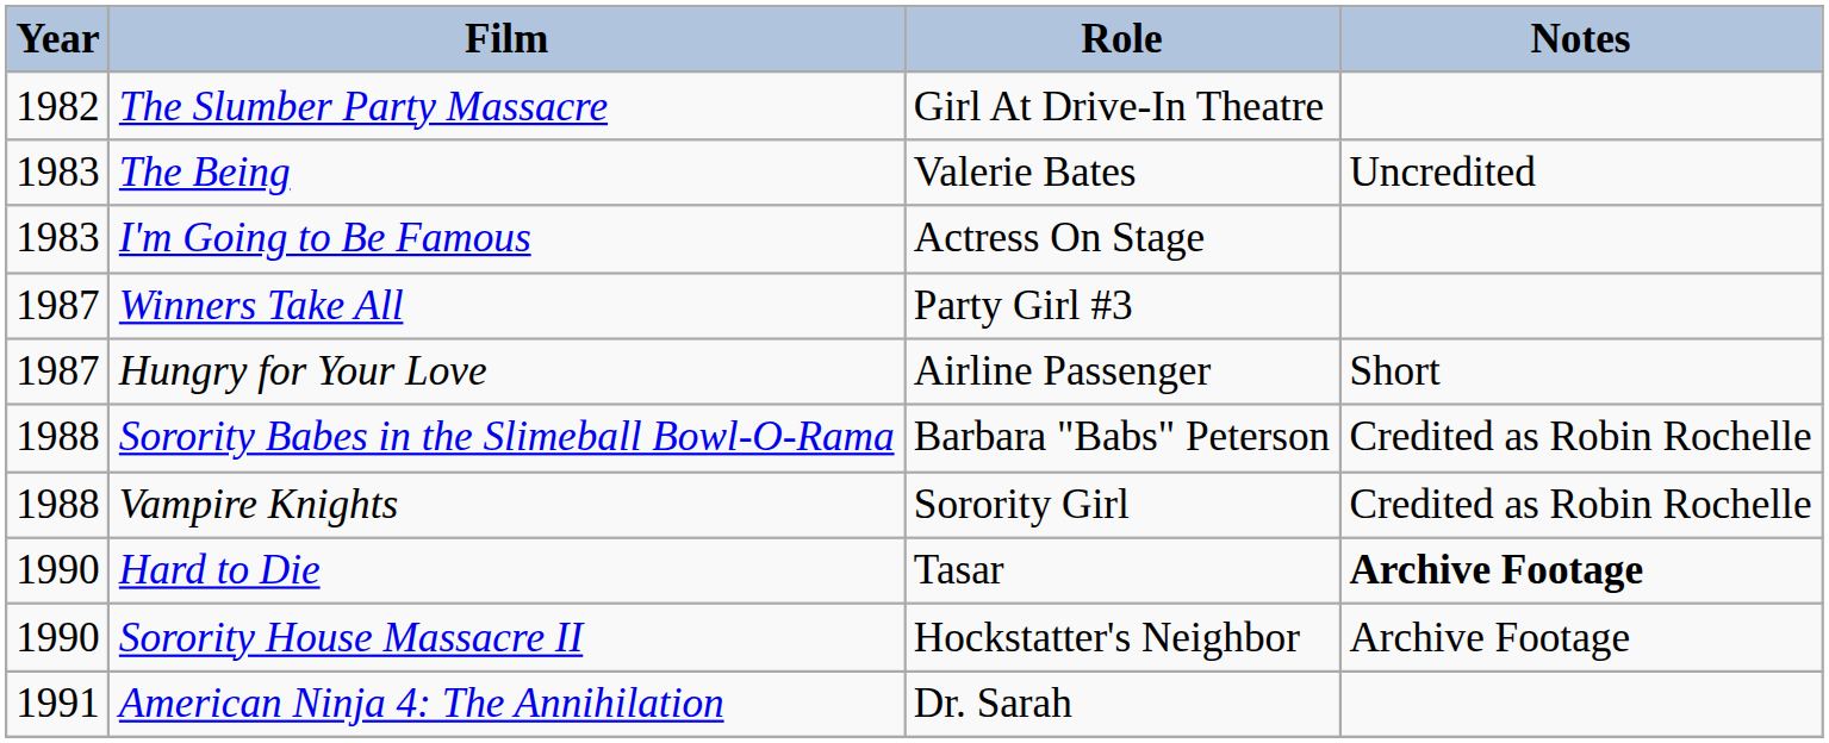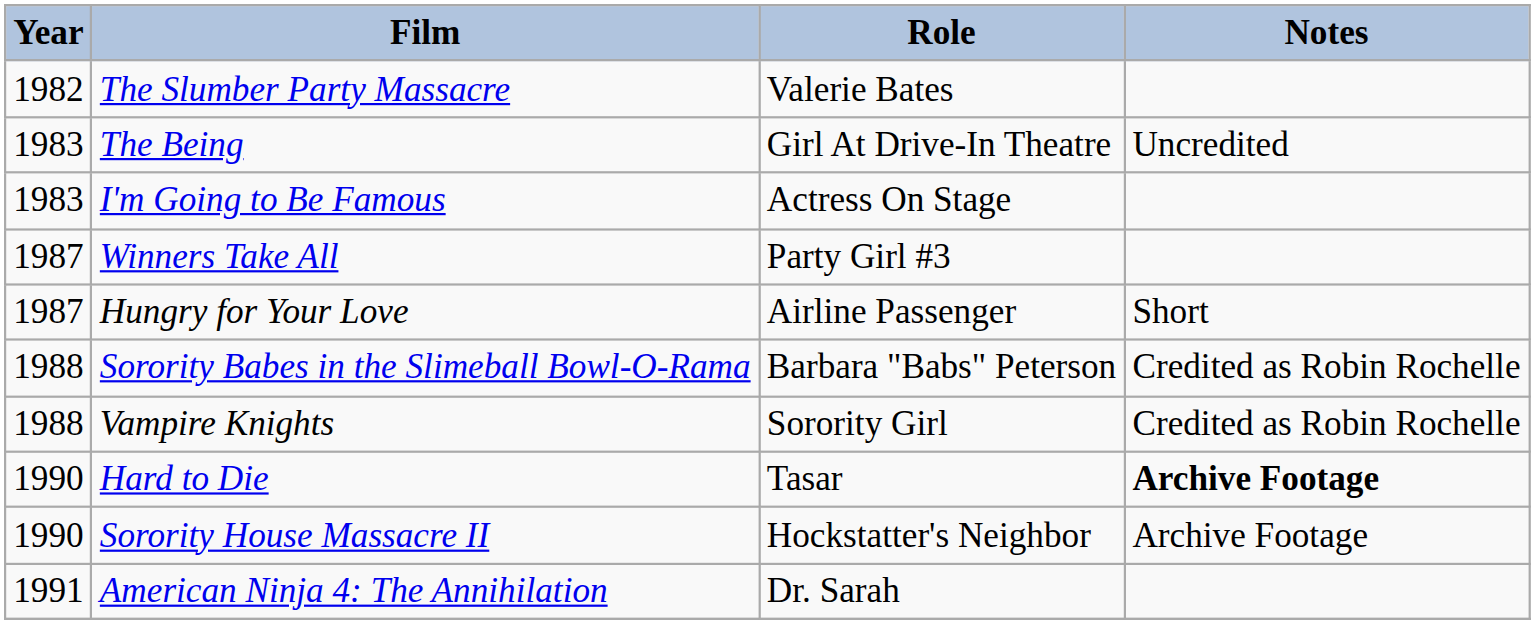The Slumber Party Massacre | Role: Girl At Drive-In Theatre -> Valerie Bates
The Being | Role: Valerie Bates -> Girl At Drive-In Theatre
